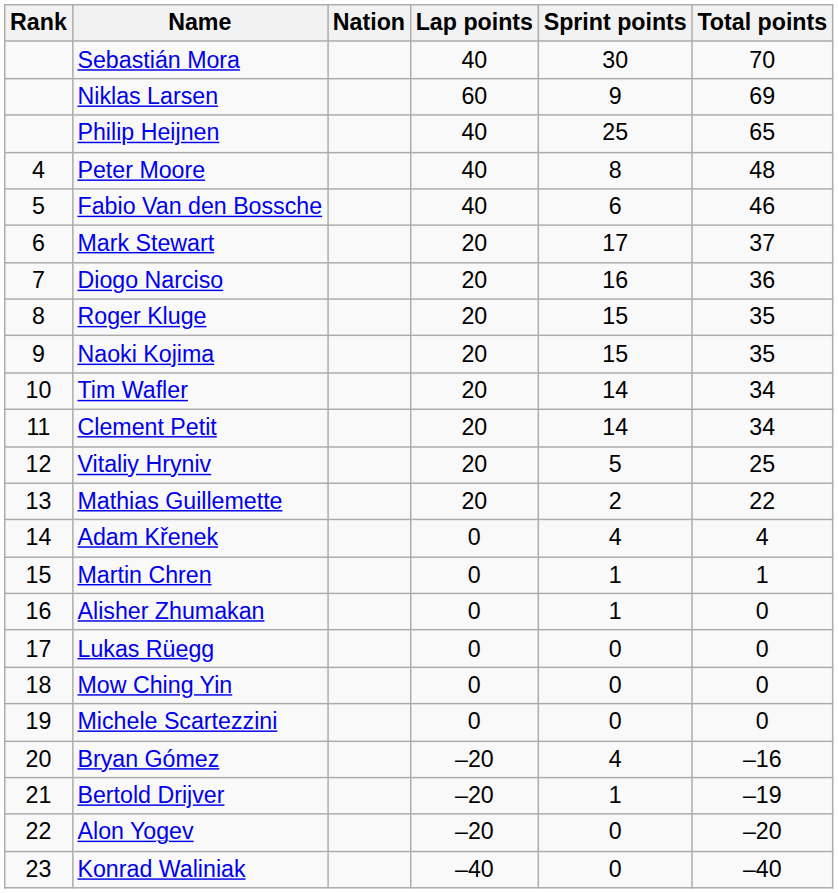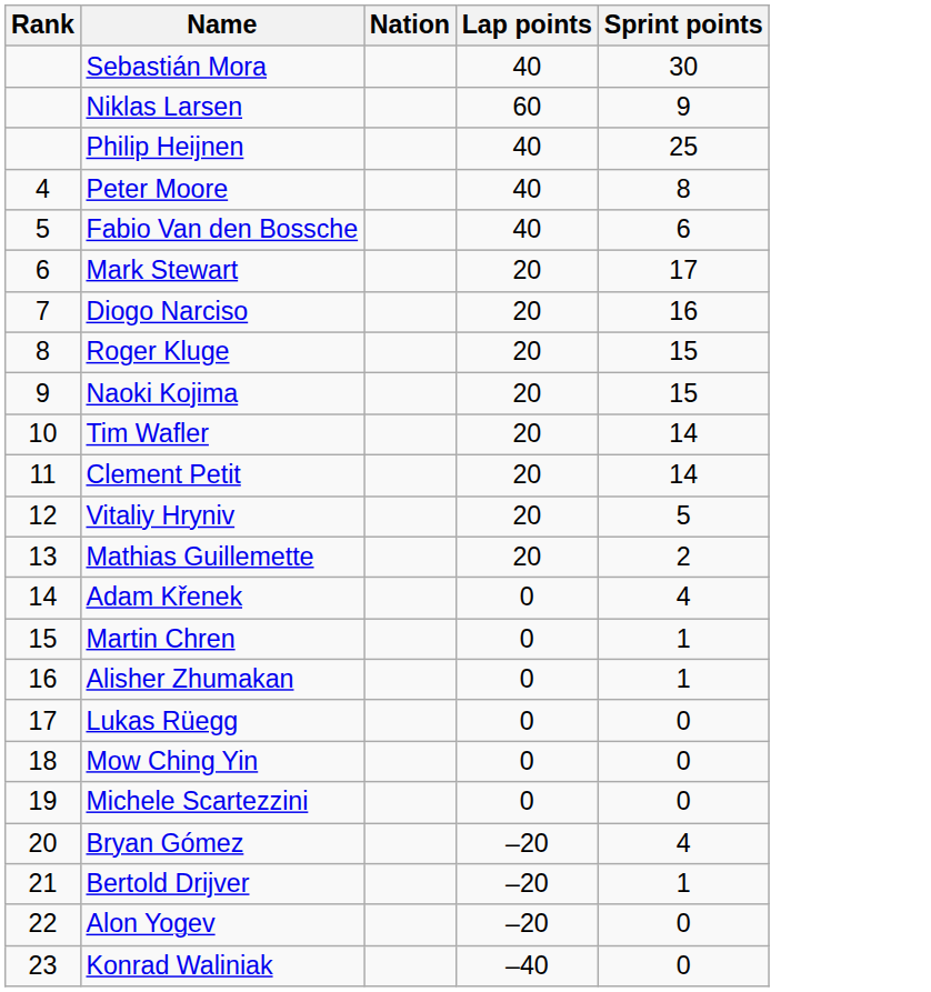- column: Total points | 70 | 69 | 65 | 48 | 46 | 37 | 36 | 35 | 35 | 34 | 34 | 25 | 22 | 4 | 1 | 0 | 0 | 0 | 0 | –16 | –19 | –20 | –40
